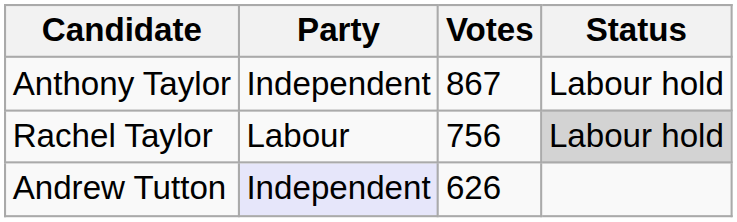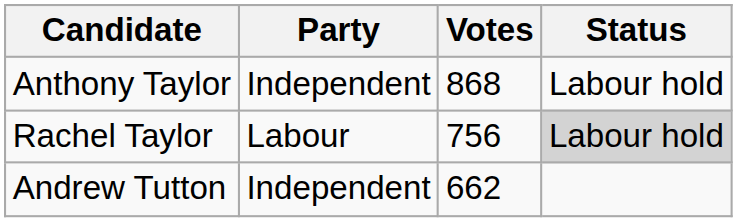Anthony Taylor | Votes: 867 -> 868
Andrew Tutton | Party: lavender background -> no background
Andrew Tutton | Votes: 626 -> 662
